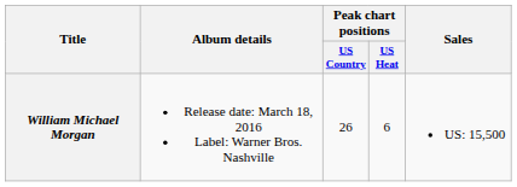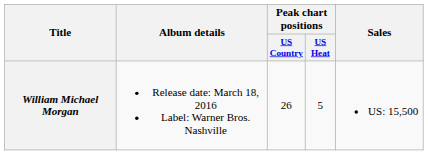William Michael Morgan | Peak chart positions / US Heat: 6 -> 5
